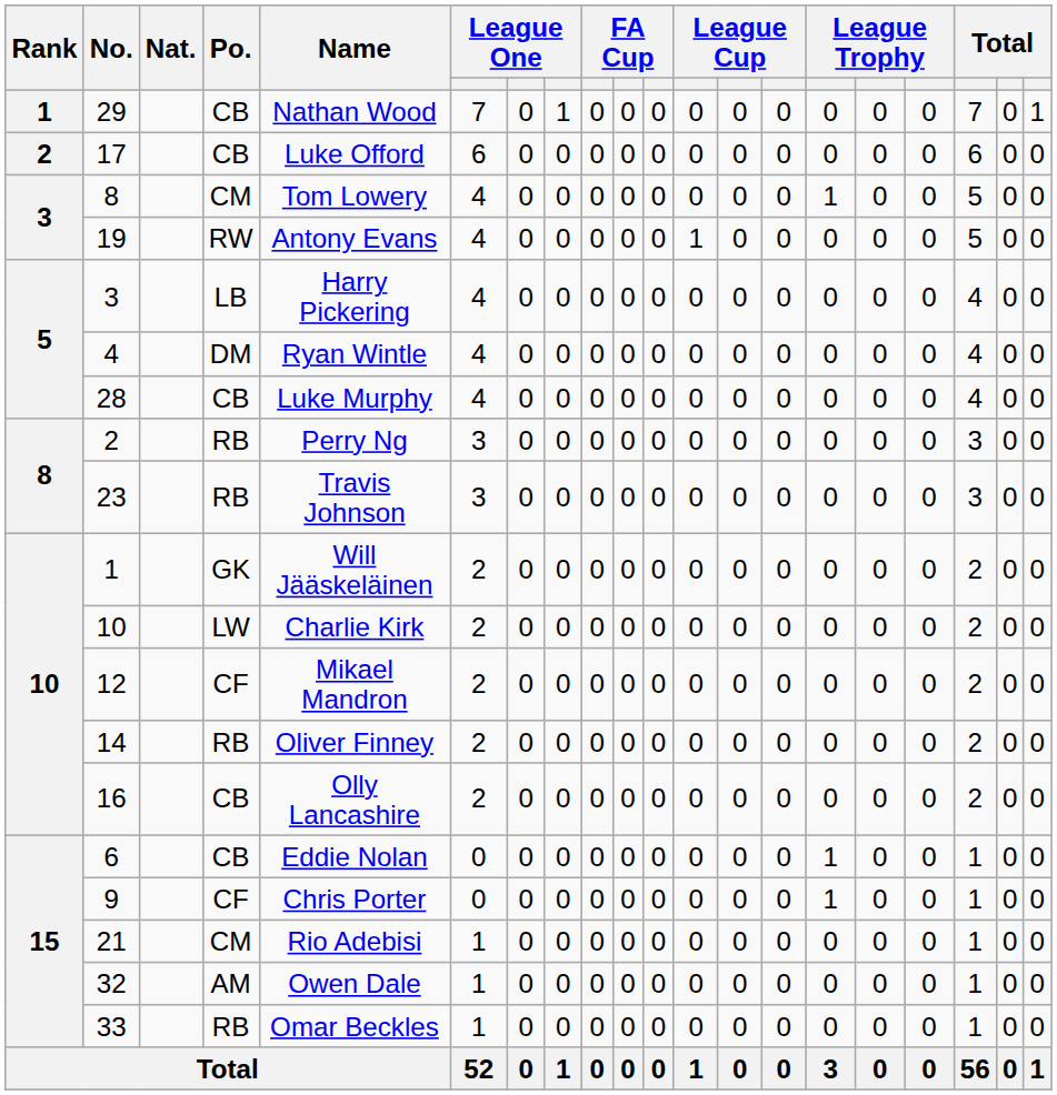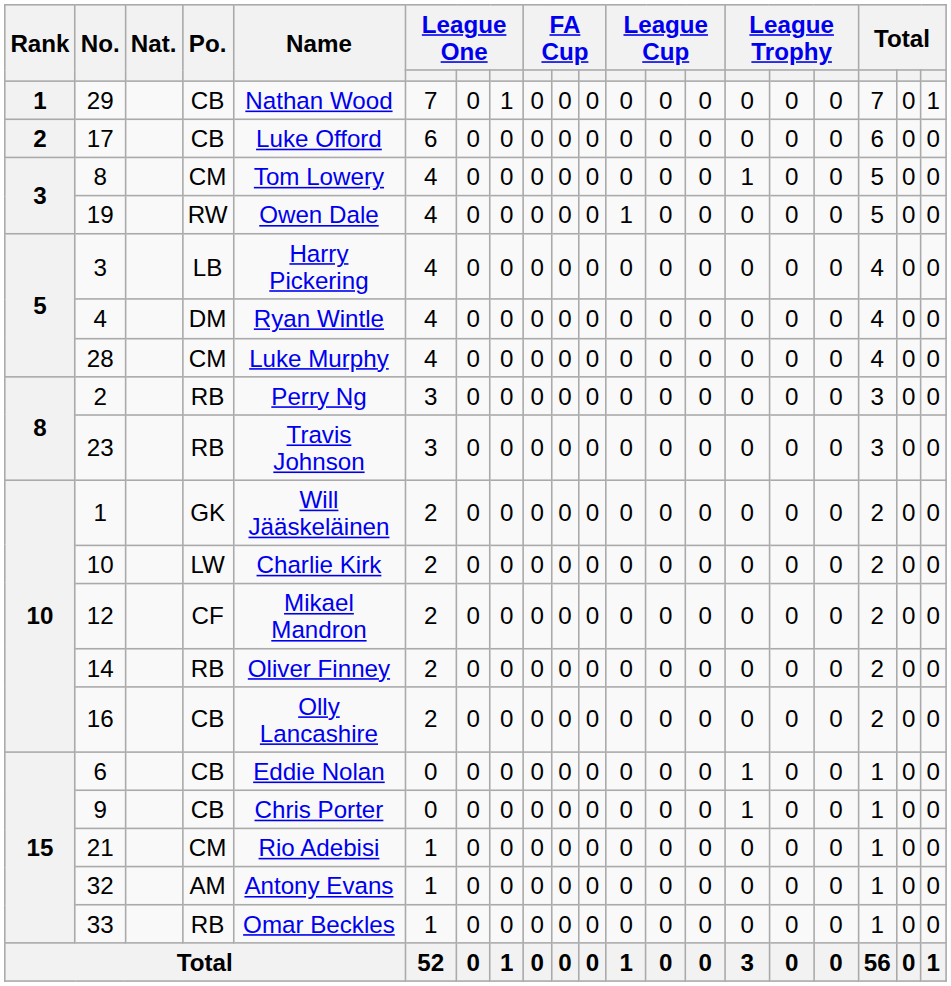19 | Name: Antony Evans -> Owen Dale
28 | Po.: CB -> CM
9 | Po.: CF -> CB
32 | Name: Owen Dale -> Antony Evans
